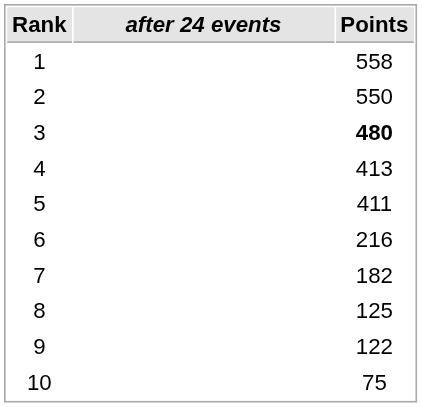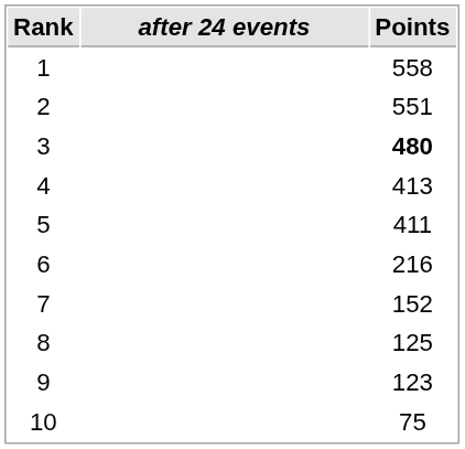2 | Points: 550 -> 551
7 | Points: 182 -> 152
9 | Points: 122 -> 123
